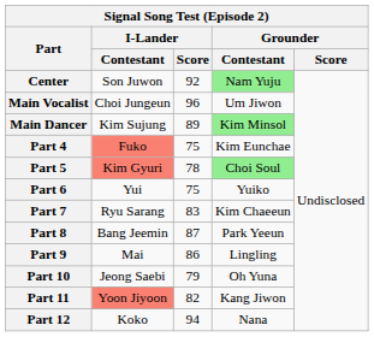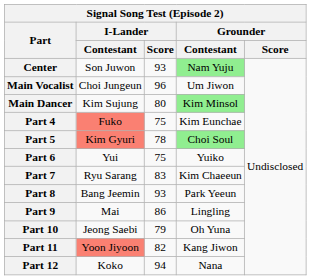Center | I-Lander / Score: 92 -> 93
Main Dancer | I-Lander / Score: 89 -> 80
Part 8 | I-Lander / Score: 87 -> 93
